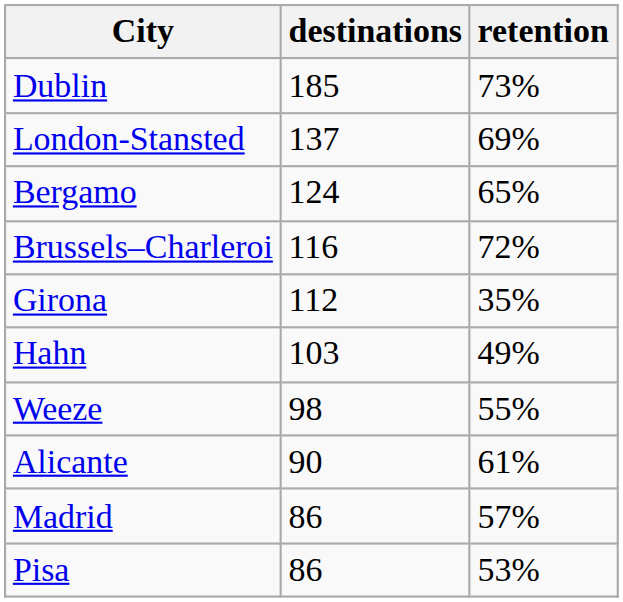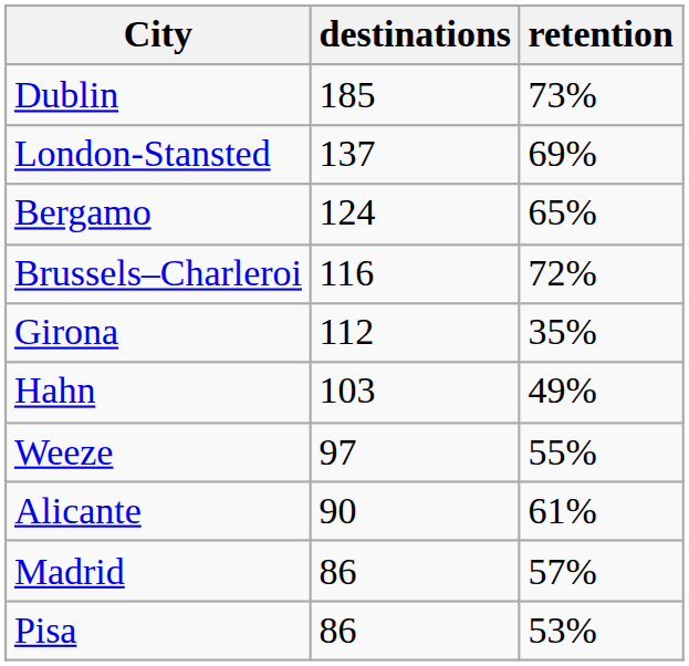Weeze | destinations: 98 -> 97
